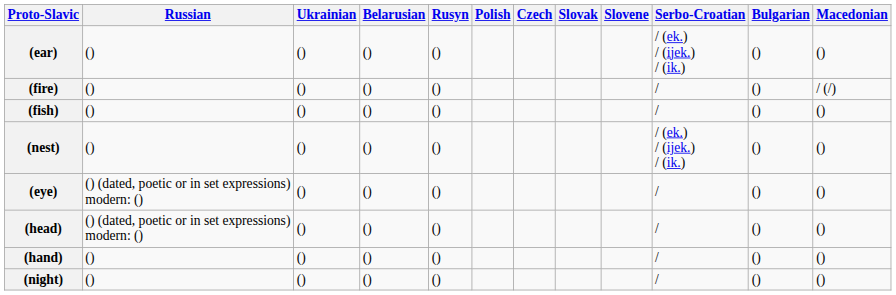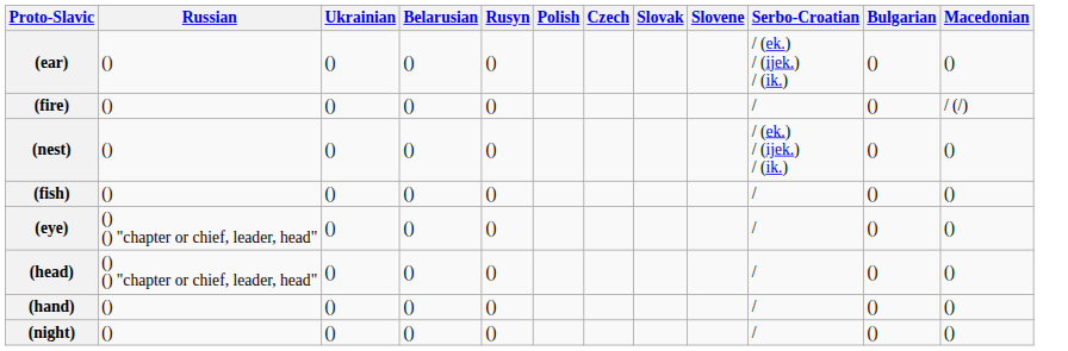rows swapped: (fish) <-> (nest)
(eye) | Russian: () (dated, poetic or in set expressions) modern: () -> () () "chapter or chief, leader, head"
(head) | Russian: () (dated, poetic or in set expressions) modern: () -> () () "chapter or chief, leader, head"
